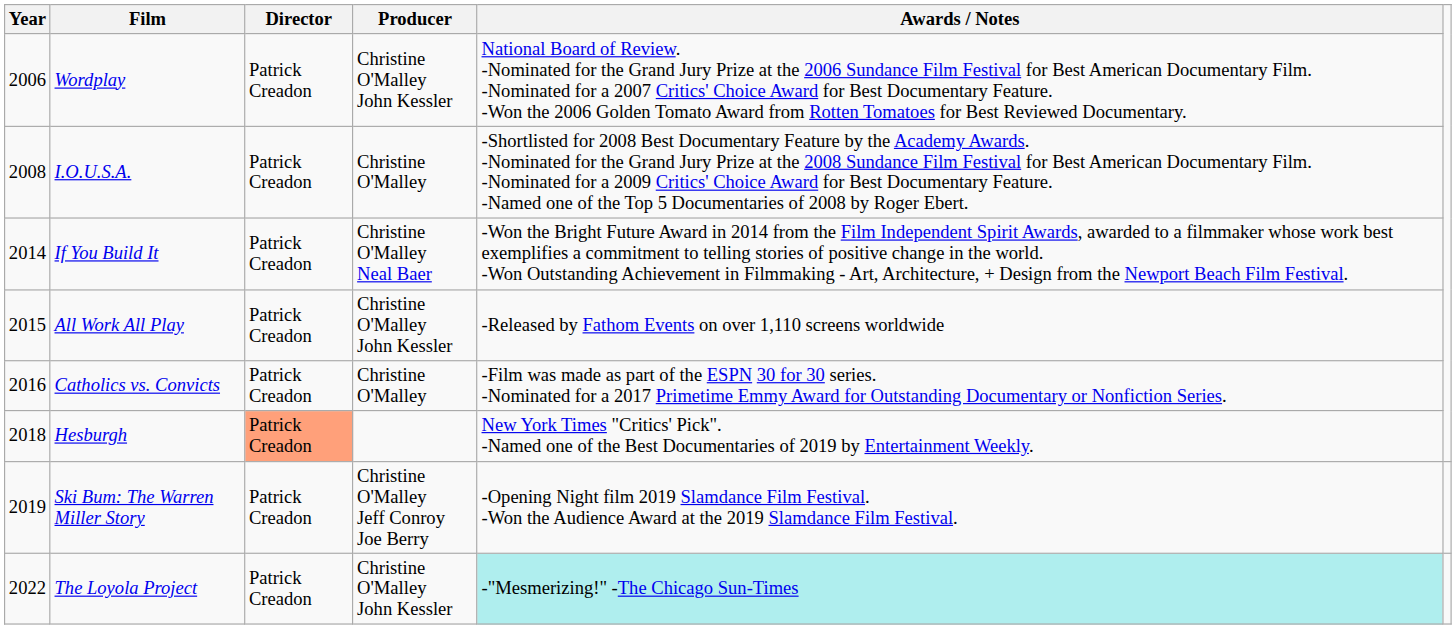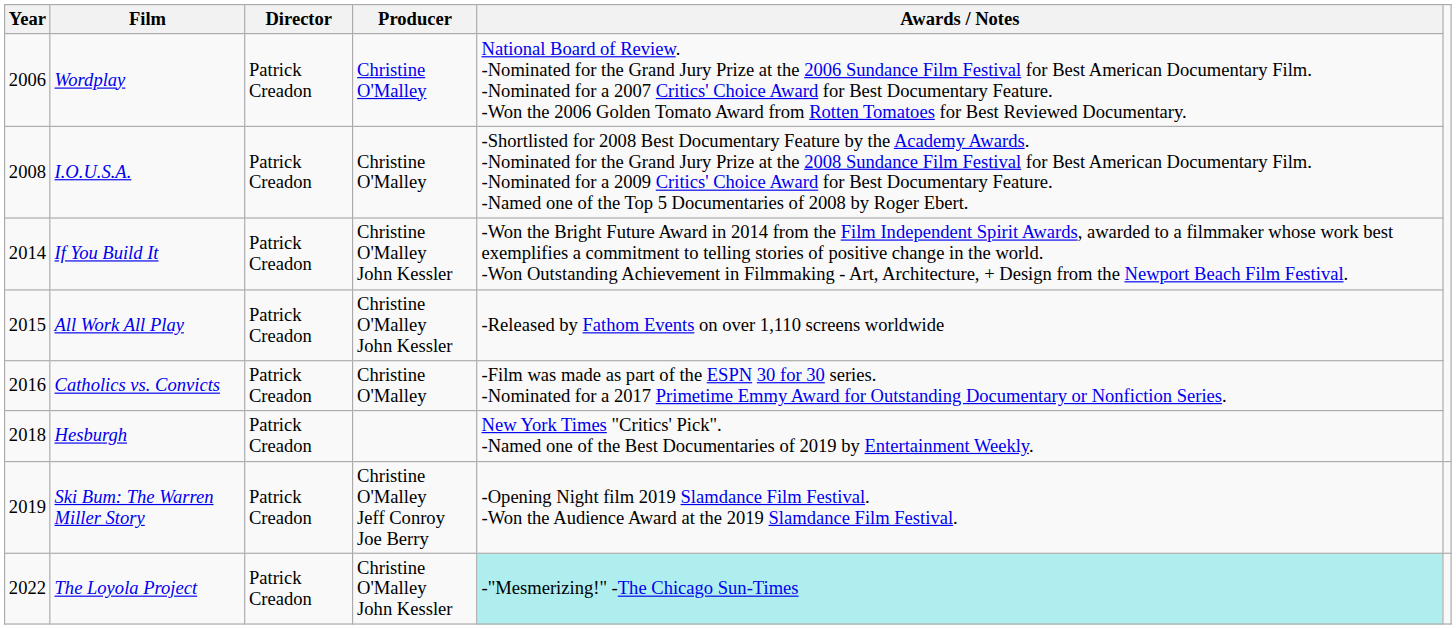Wordplay | Producer: Christine O'Malley John Kessler -> Christine O'Malley
If You Build It | Producer: Christine O'Malley Neal Baer -> Christine O'Malley John Kessler
Hesburgh | Director: lightsalmon background -> no background
